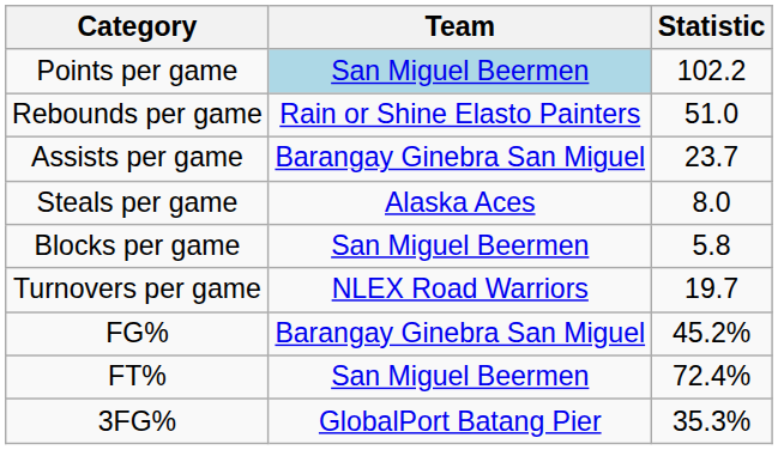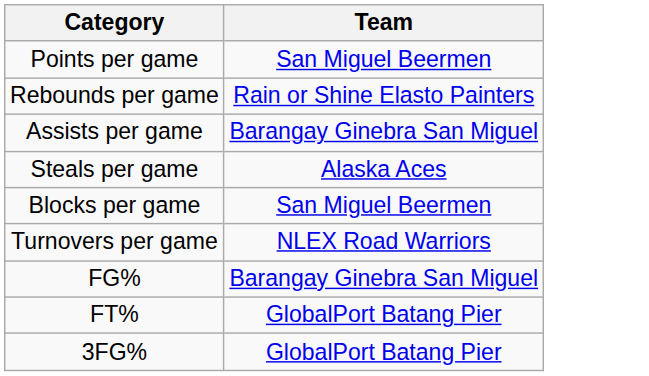- column: Statistic | 102.2 | 51.0 | 23.7 | 8.0 | 5.8 | 19.7 | 45.2% | 72.4% | 35.3%
Points per game | Team: lightblue background -> no background
FT% | Team: San Miguel Beermen -> GlobalPort Batang Pier
